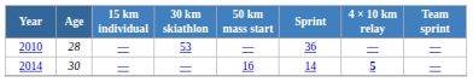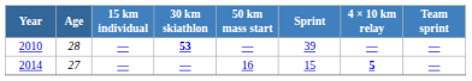2010 | 30 km skiathlon: normal -> bold
2010 | Sprint: 36 -> 39
2014 | Age: 30 -> 27
2014 | Sprint: 14 -> 15
